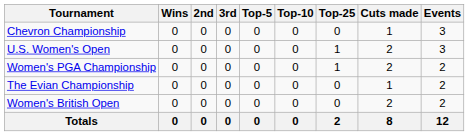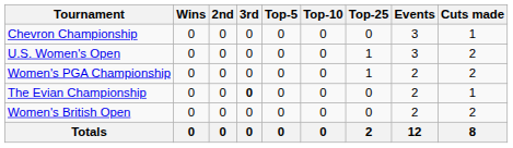columns swapped: Events <-> Cuts made
The Evian Championship | 3rd: normal -> bold
